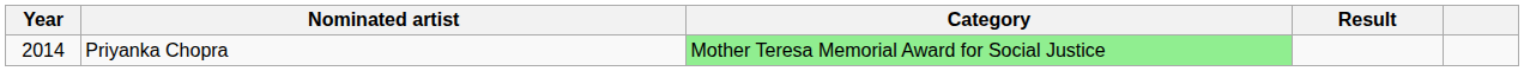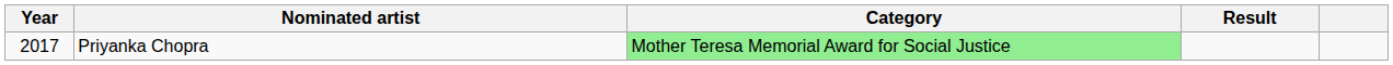Priyanka Chopra | Year: 2014 -> 2017
